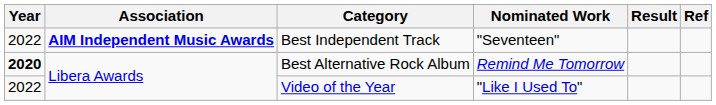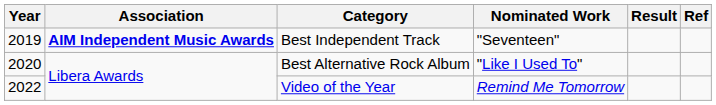Best Independent Track | Year: 2022 -> 2019
Best Alternative Rock Album | Year: bold -> normal
Best Alternative Rock Album | Nominated Work: Remind Me Tomorrow -> "Like I Used To"
Video of the Year | Nominated Work: "Like I Used To" -> Remind Me Tomorrow
